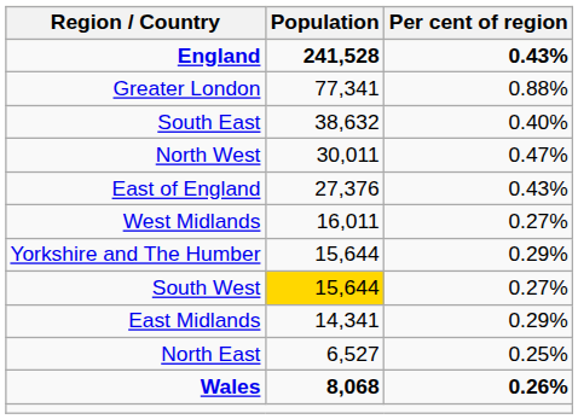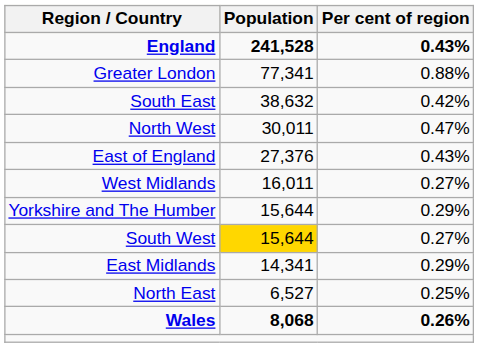South East | Per cent of region: 0.40% -> 0.42%
